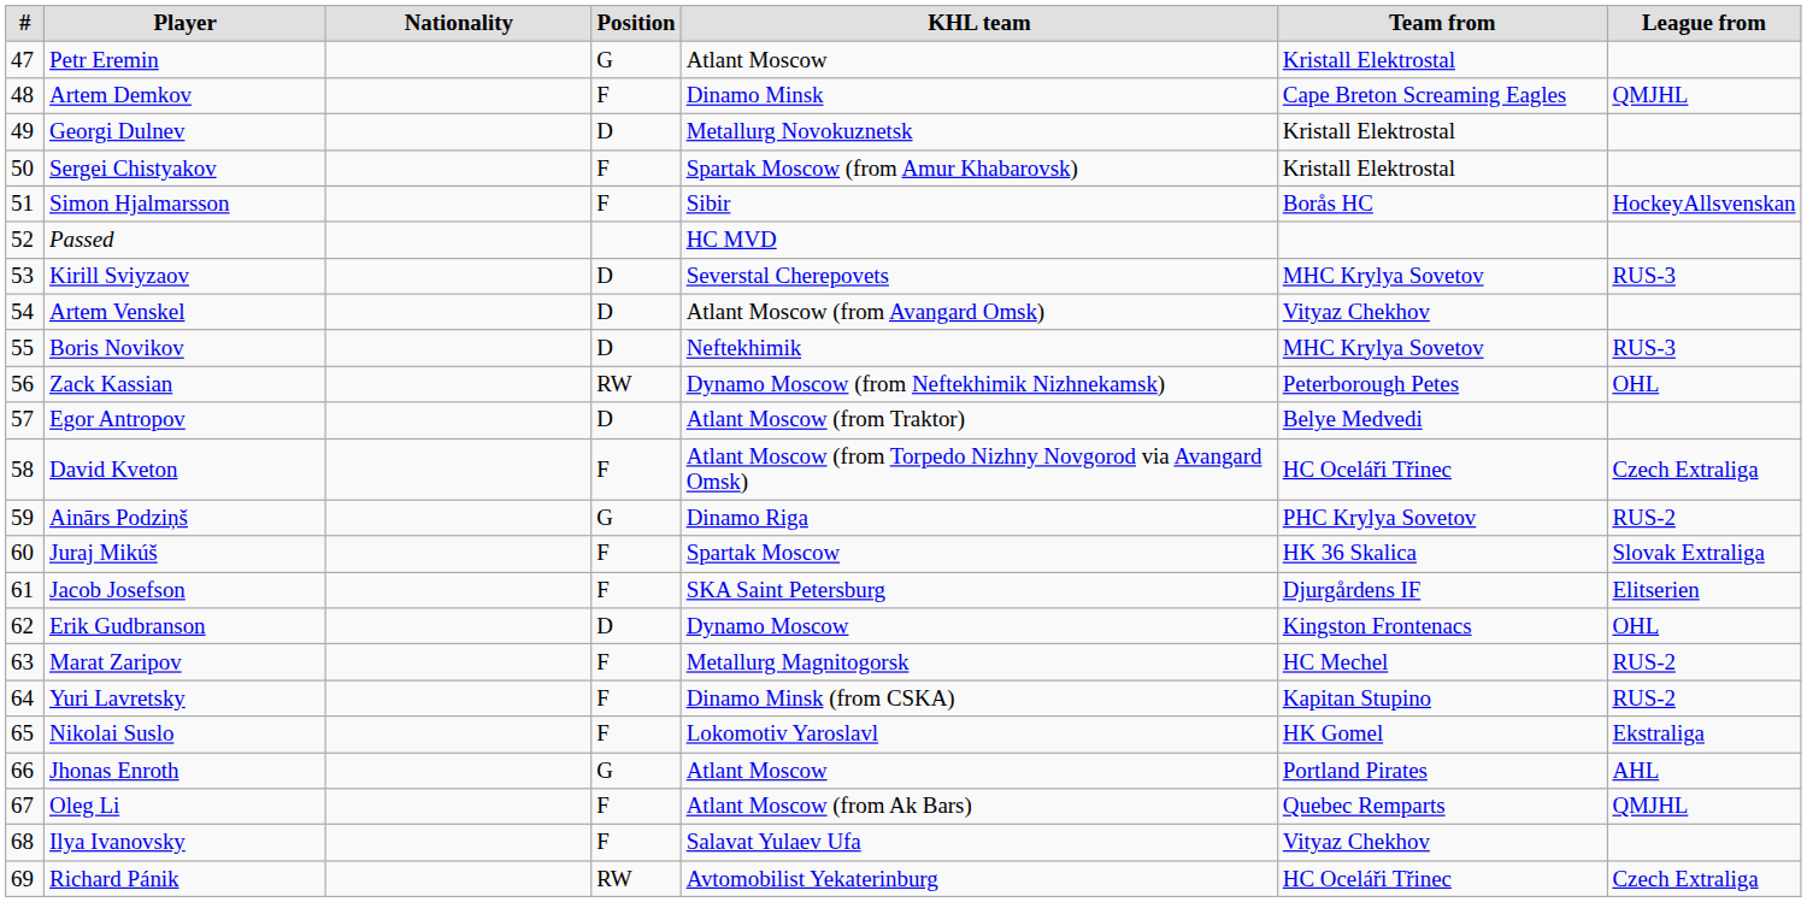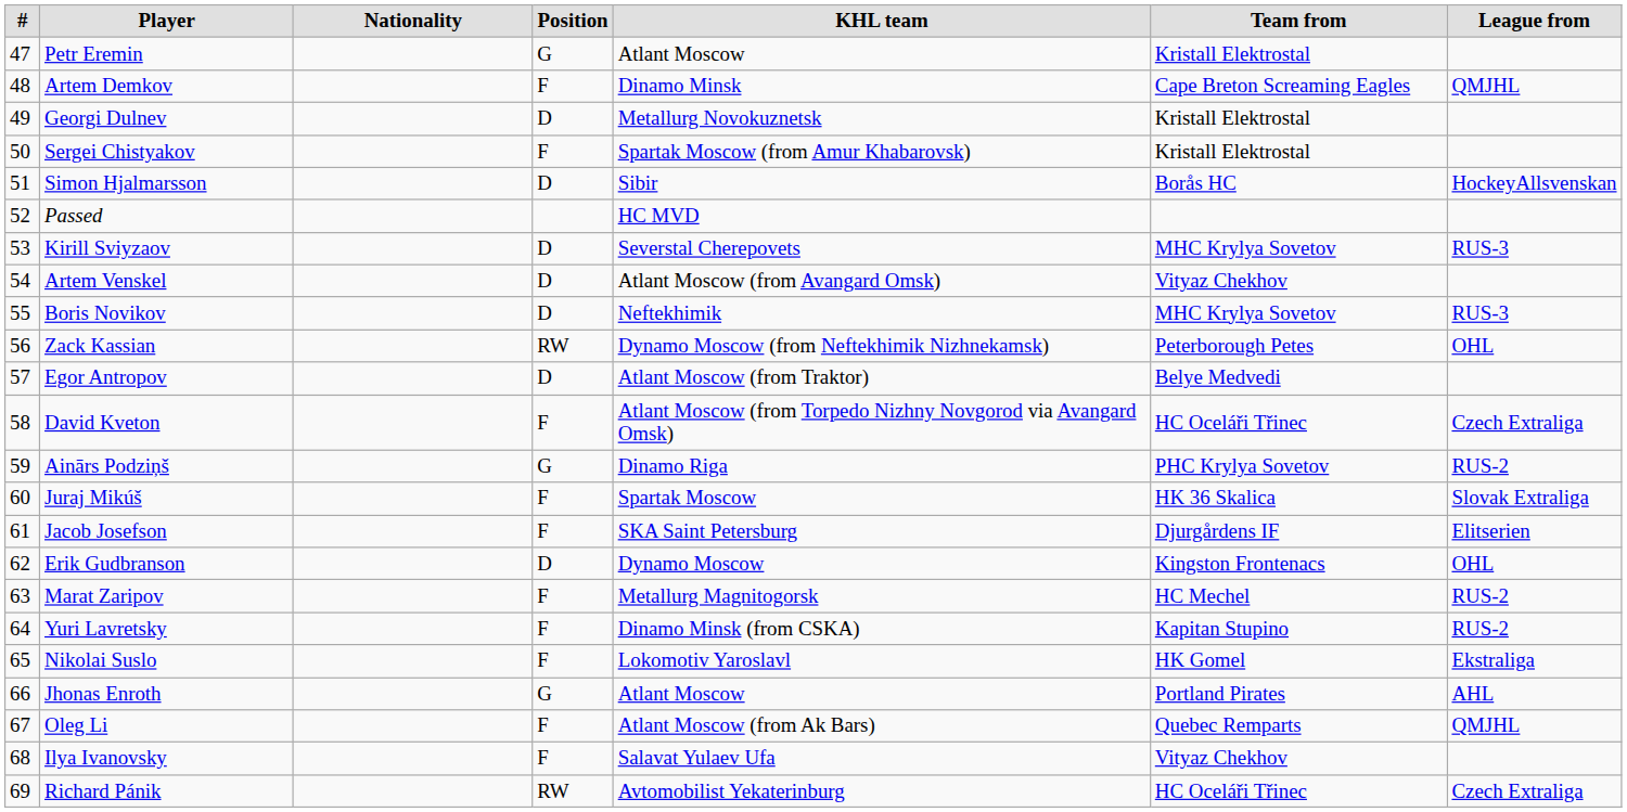Simon Hjalmarsson | Position: F -> D
